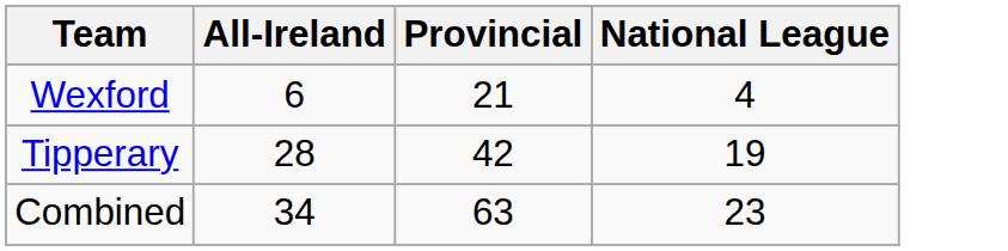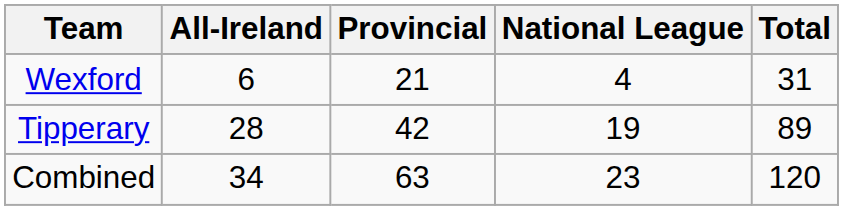+ column: Total | 31 | 89 | 120
